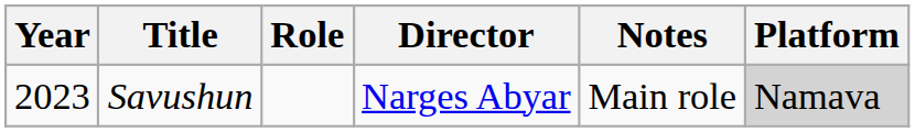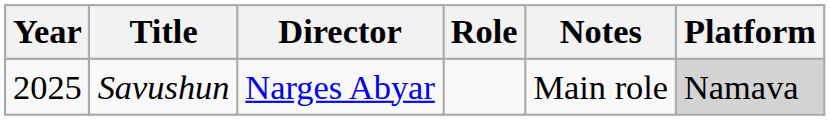columns swapped: Role <-> Director
Savushun | Year: 2023 -> 2025
